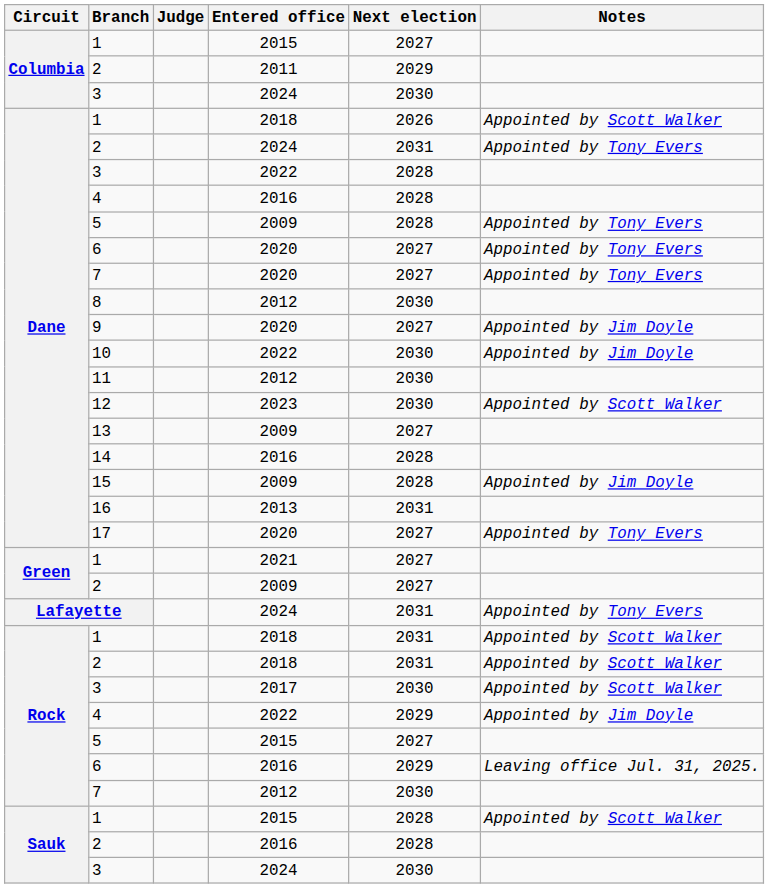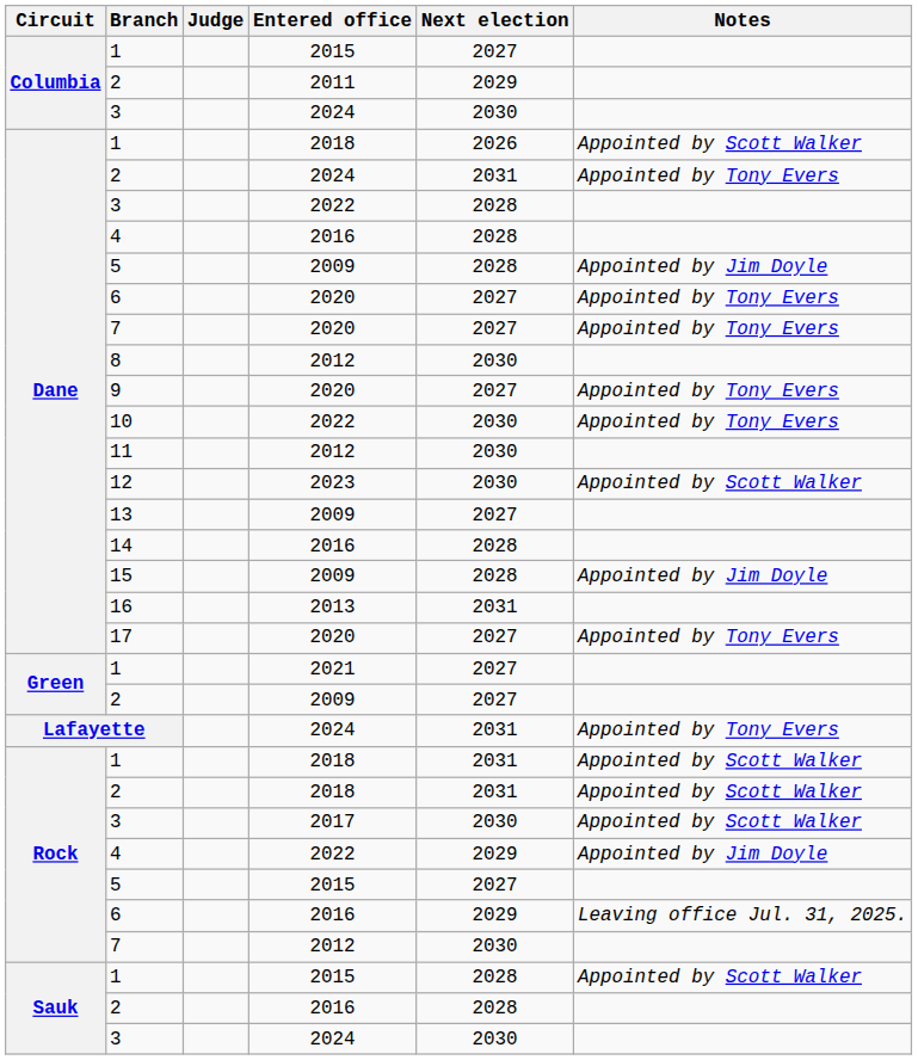Dane / 5 | Notes: Appointed by Tony Evers -> Appointed by Jim Doyle
9 | Notes: Appointed by Jim Doyle -> Appointed by Tony Evers
10 | Notes: Appointed by Jim Doyle -> Appointed by Tony Evers
